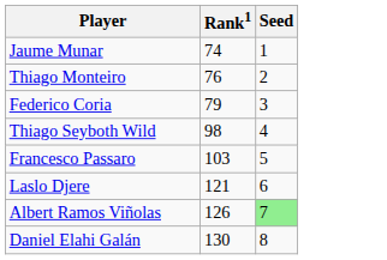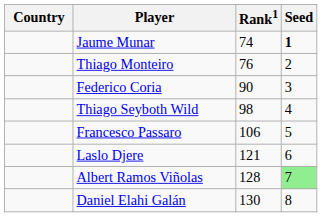+ column: Country
Jaume Munar | Seed: normal -> bold
Federico Coria | Rank1: 79 -> 90
Francesco Passaro | Rank1: 103 -> 106
Albert Ramos Viñolas | Rank1: 126 -> 128
